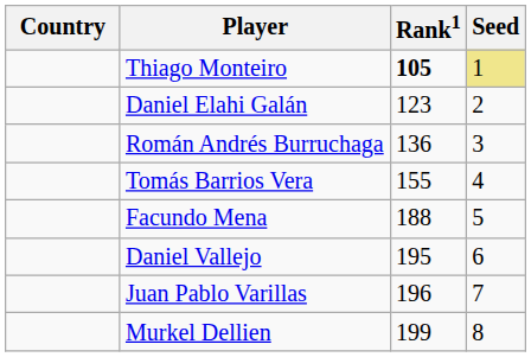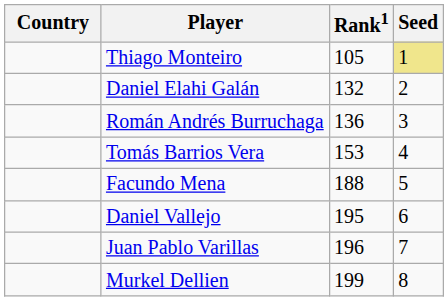Thiago Monteiro | Rank1: bold -> normal
Daniel Elahi Galán | Rank1: 123 -> 132
Tomás Barrios Vera | Rank1: 155 -> 153
